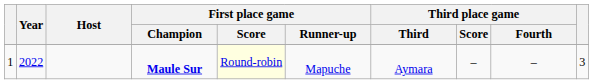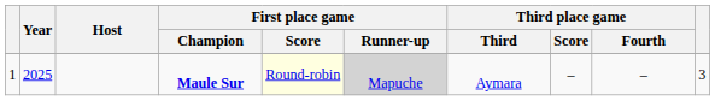Maule Sur | Year: 2022 -> 2025
Maule Sur | First place game / Runner-up: no background -> lightgrey background
